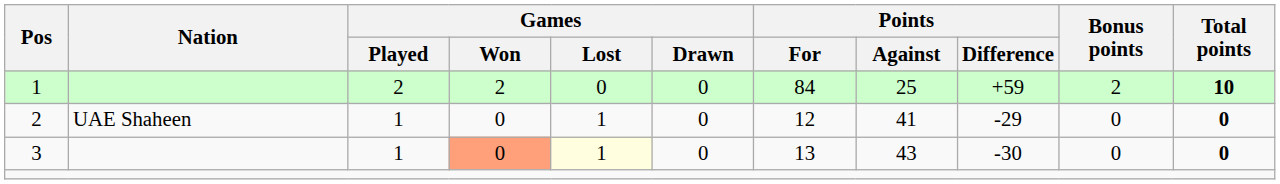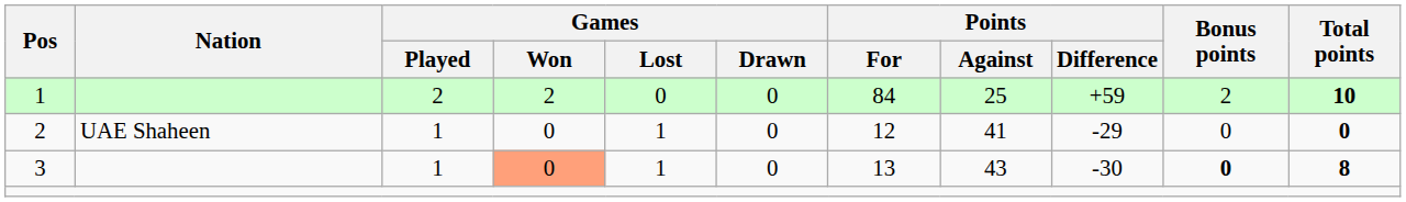3 | Games / Lost: lightyellow background -> no background
3 | Bonus points: normal -> bold
3 | Total points: 0 -> 8
